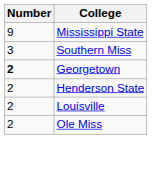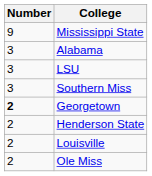+ row: 3 | Alabama
+ row: 3 | LSU
